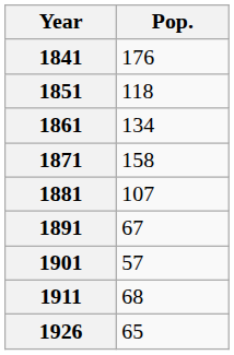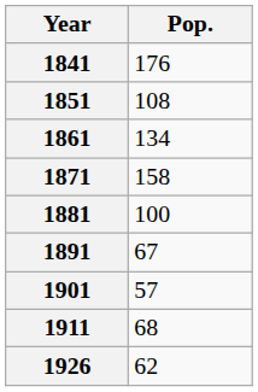1851 | Pop.: 118 -> 108
1881 | Pop.: 107 -> 100
1926 | Pop.: 65 -> 62
